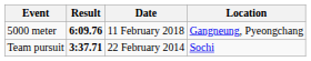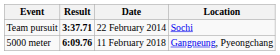rows swapped: 5000 meter <-> Team pursuit
